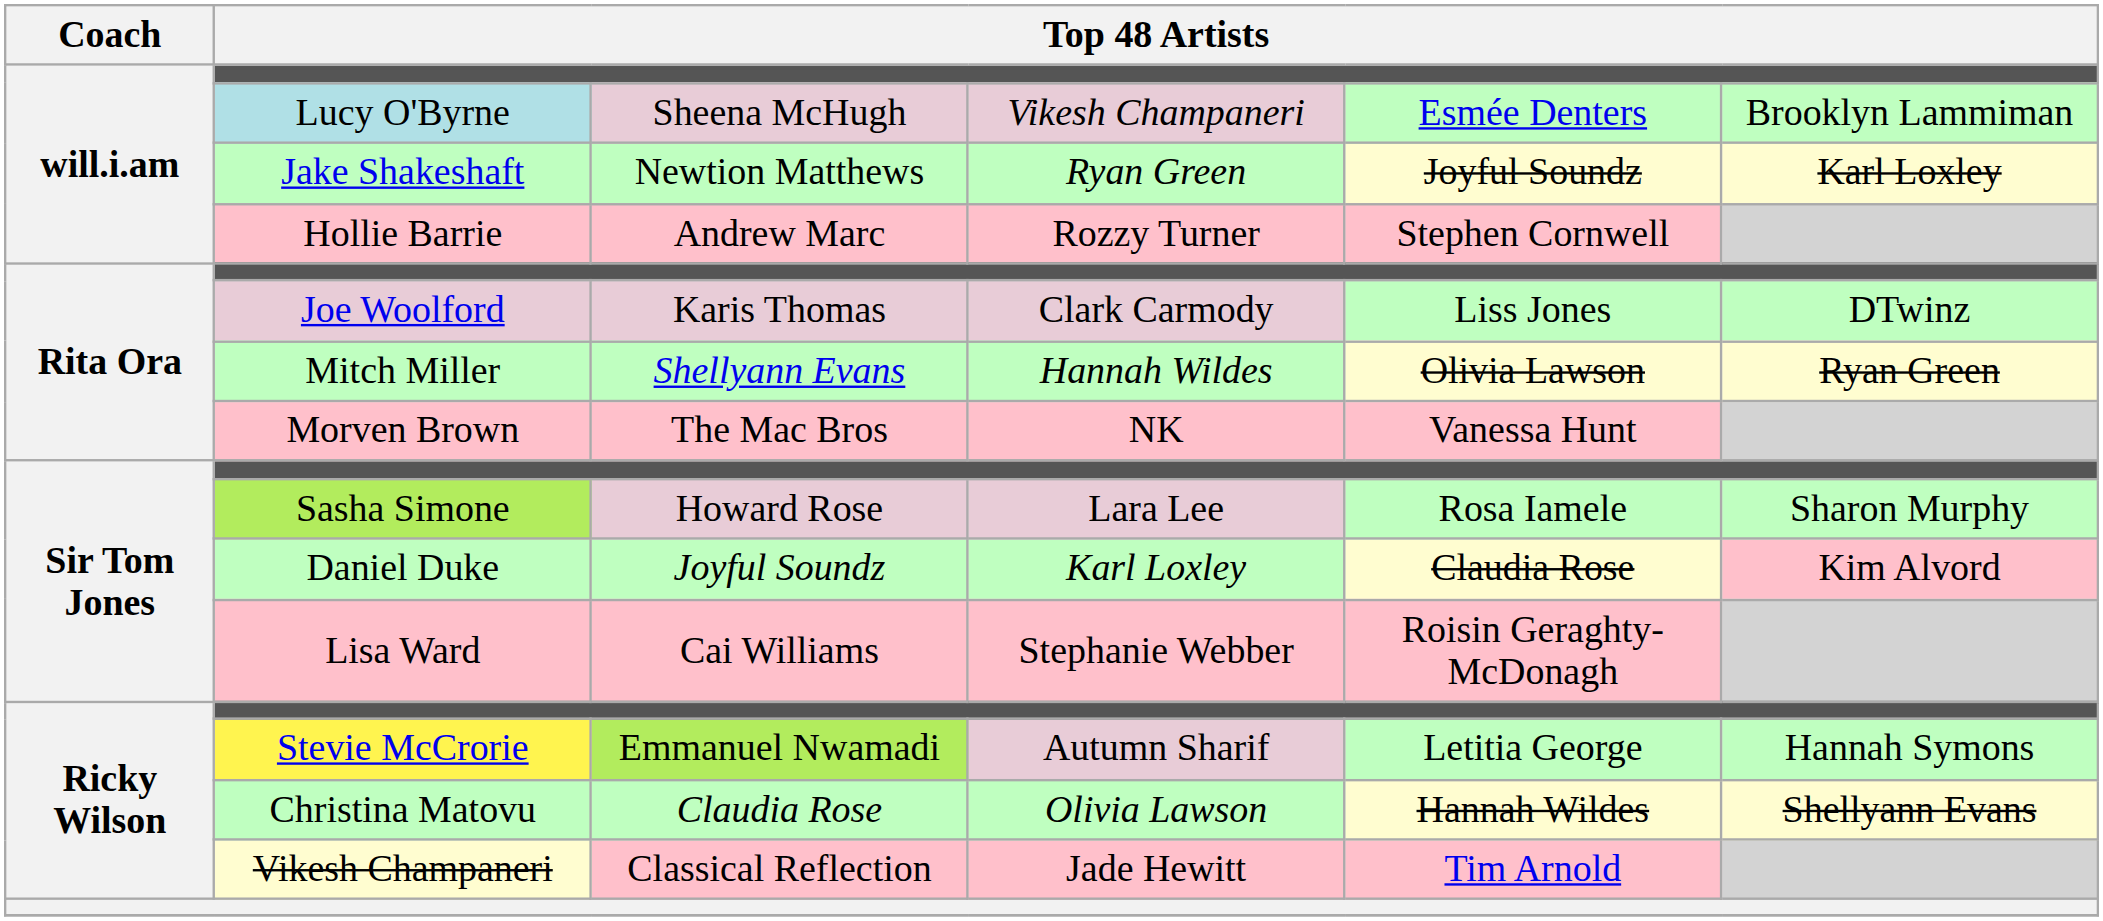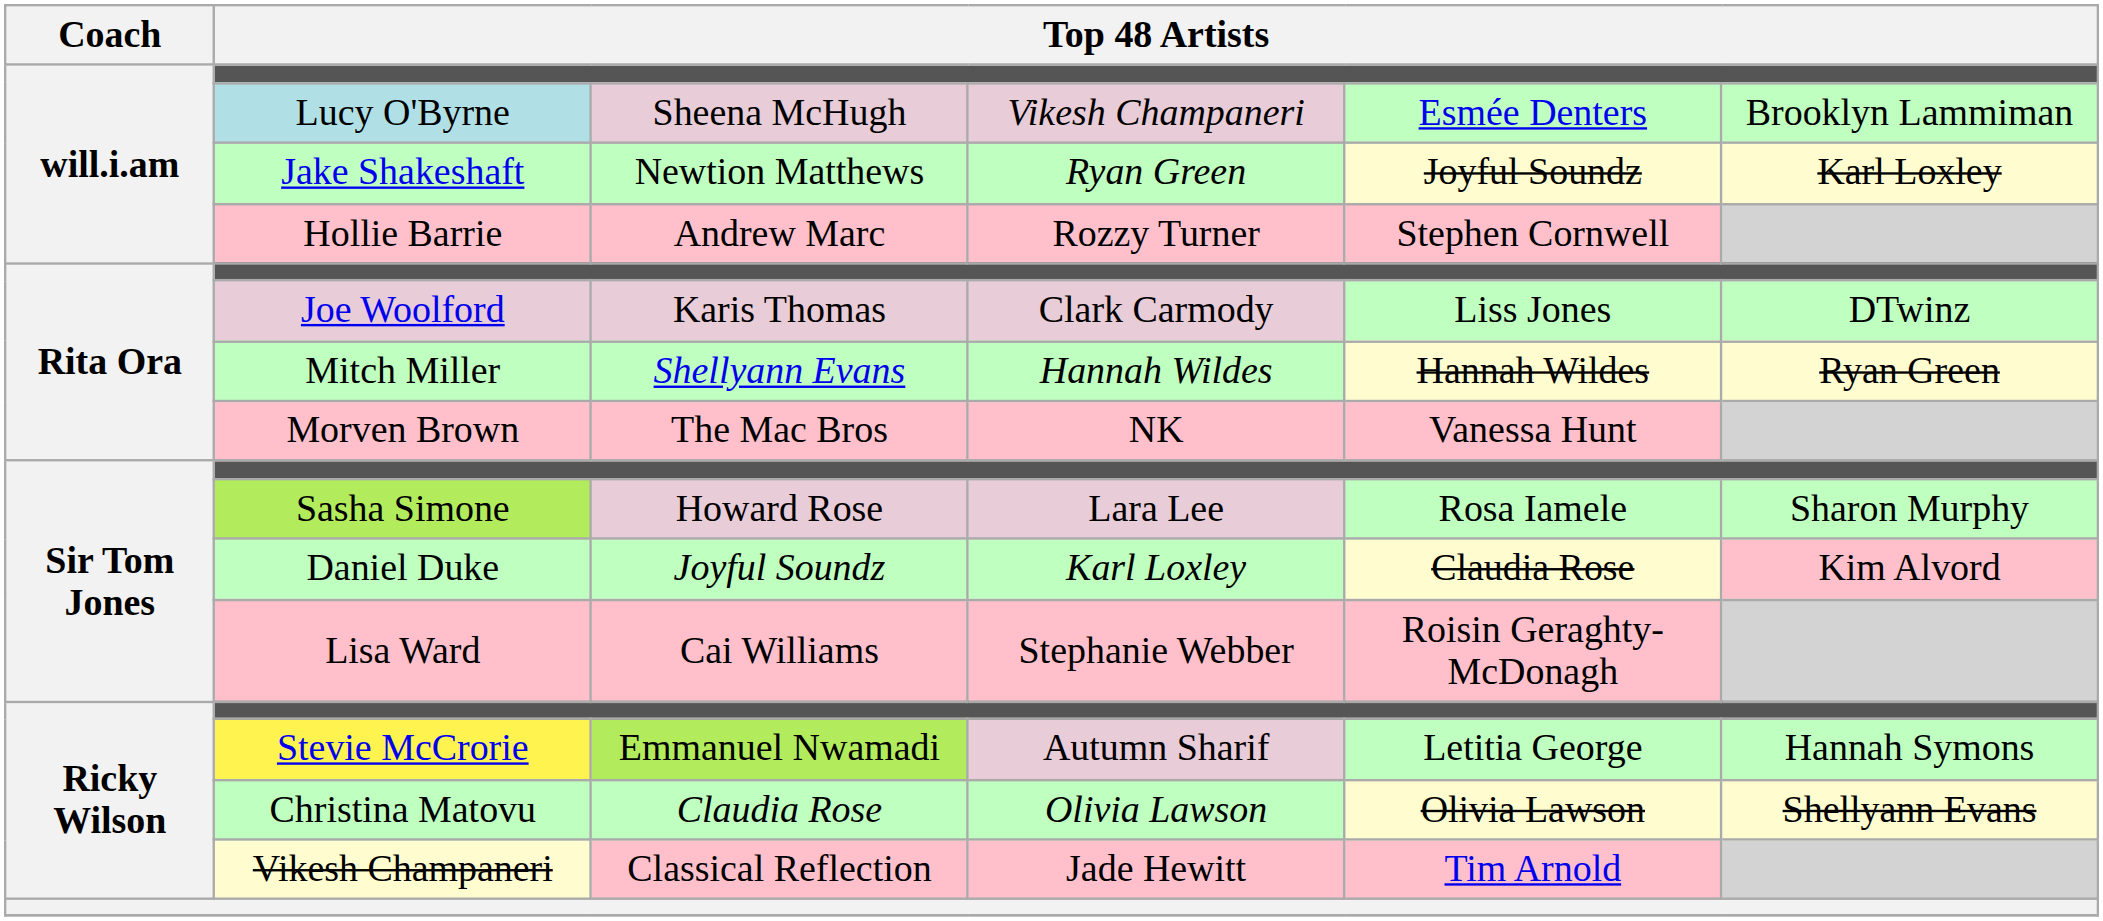Mitch Miller | column 5: Olivia Lawson -> Hannah Wildes
Christina Matovu | column 5: Hannah Wildes -> Olivia Lawson
